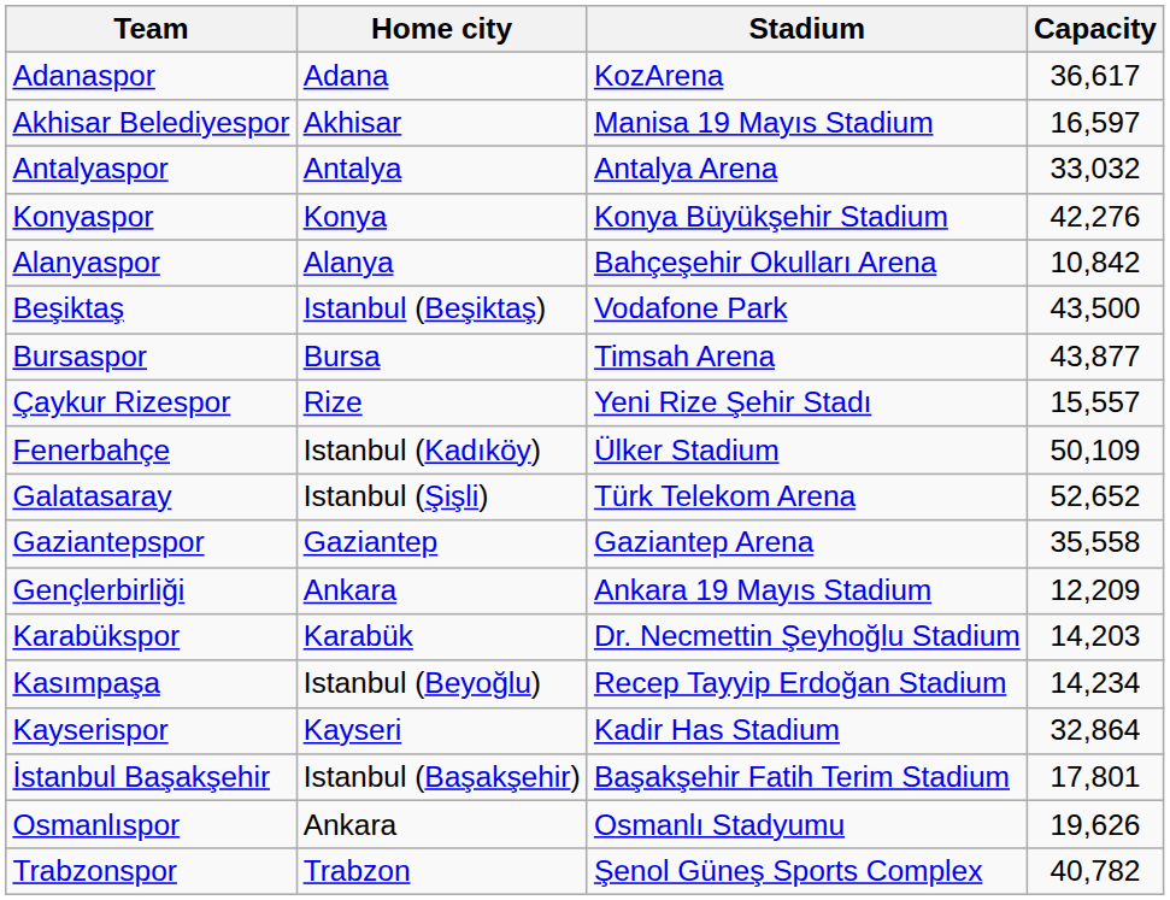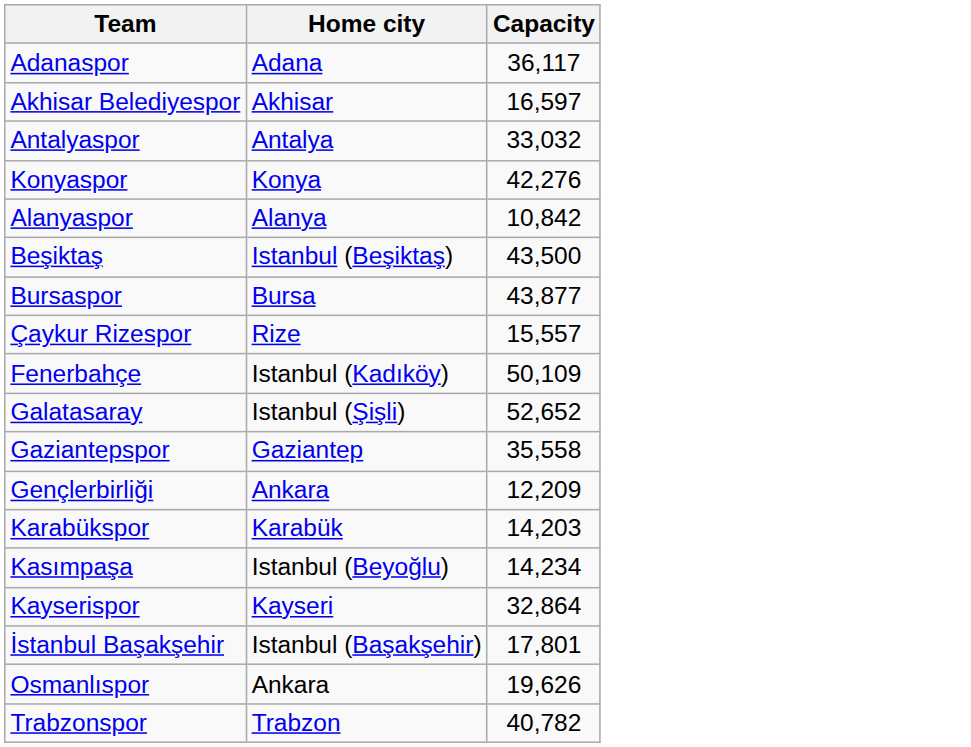- column: Stadium | KozArena | Manisa 19 Mayıs Stadium | Antalya Arena | Konya Büyükşehir Stadium | Bahçeşehir Okulları Arena | Vodafone Park | Timsah Arena | Yeni Rize Şehir Stadı | Ülker Stadium | Türk Telekom Arena | Gaziantep Arena | Ankara 19 Mayıs Stadium | Dr. Necmettin Şeyhoğlu Stadium | Recep Tayyip Erdoğan Stadium | Kadir Has Stadium | Başakşehir Fatih Terim Stadium | Osmanlı Stadyumu | Şenol Güneş Sports Complex
Adanaspor | Capacity: 36,617 -> 36,117
